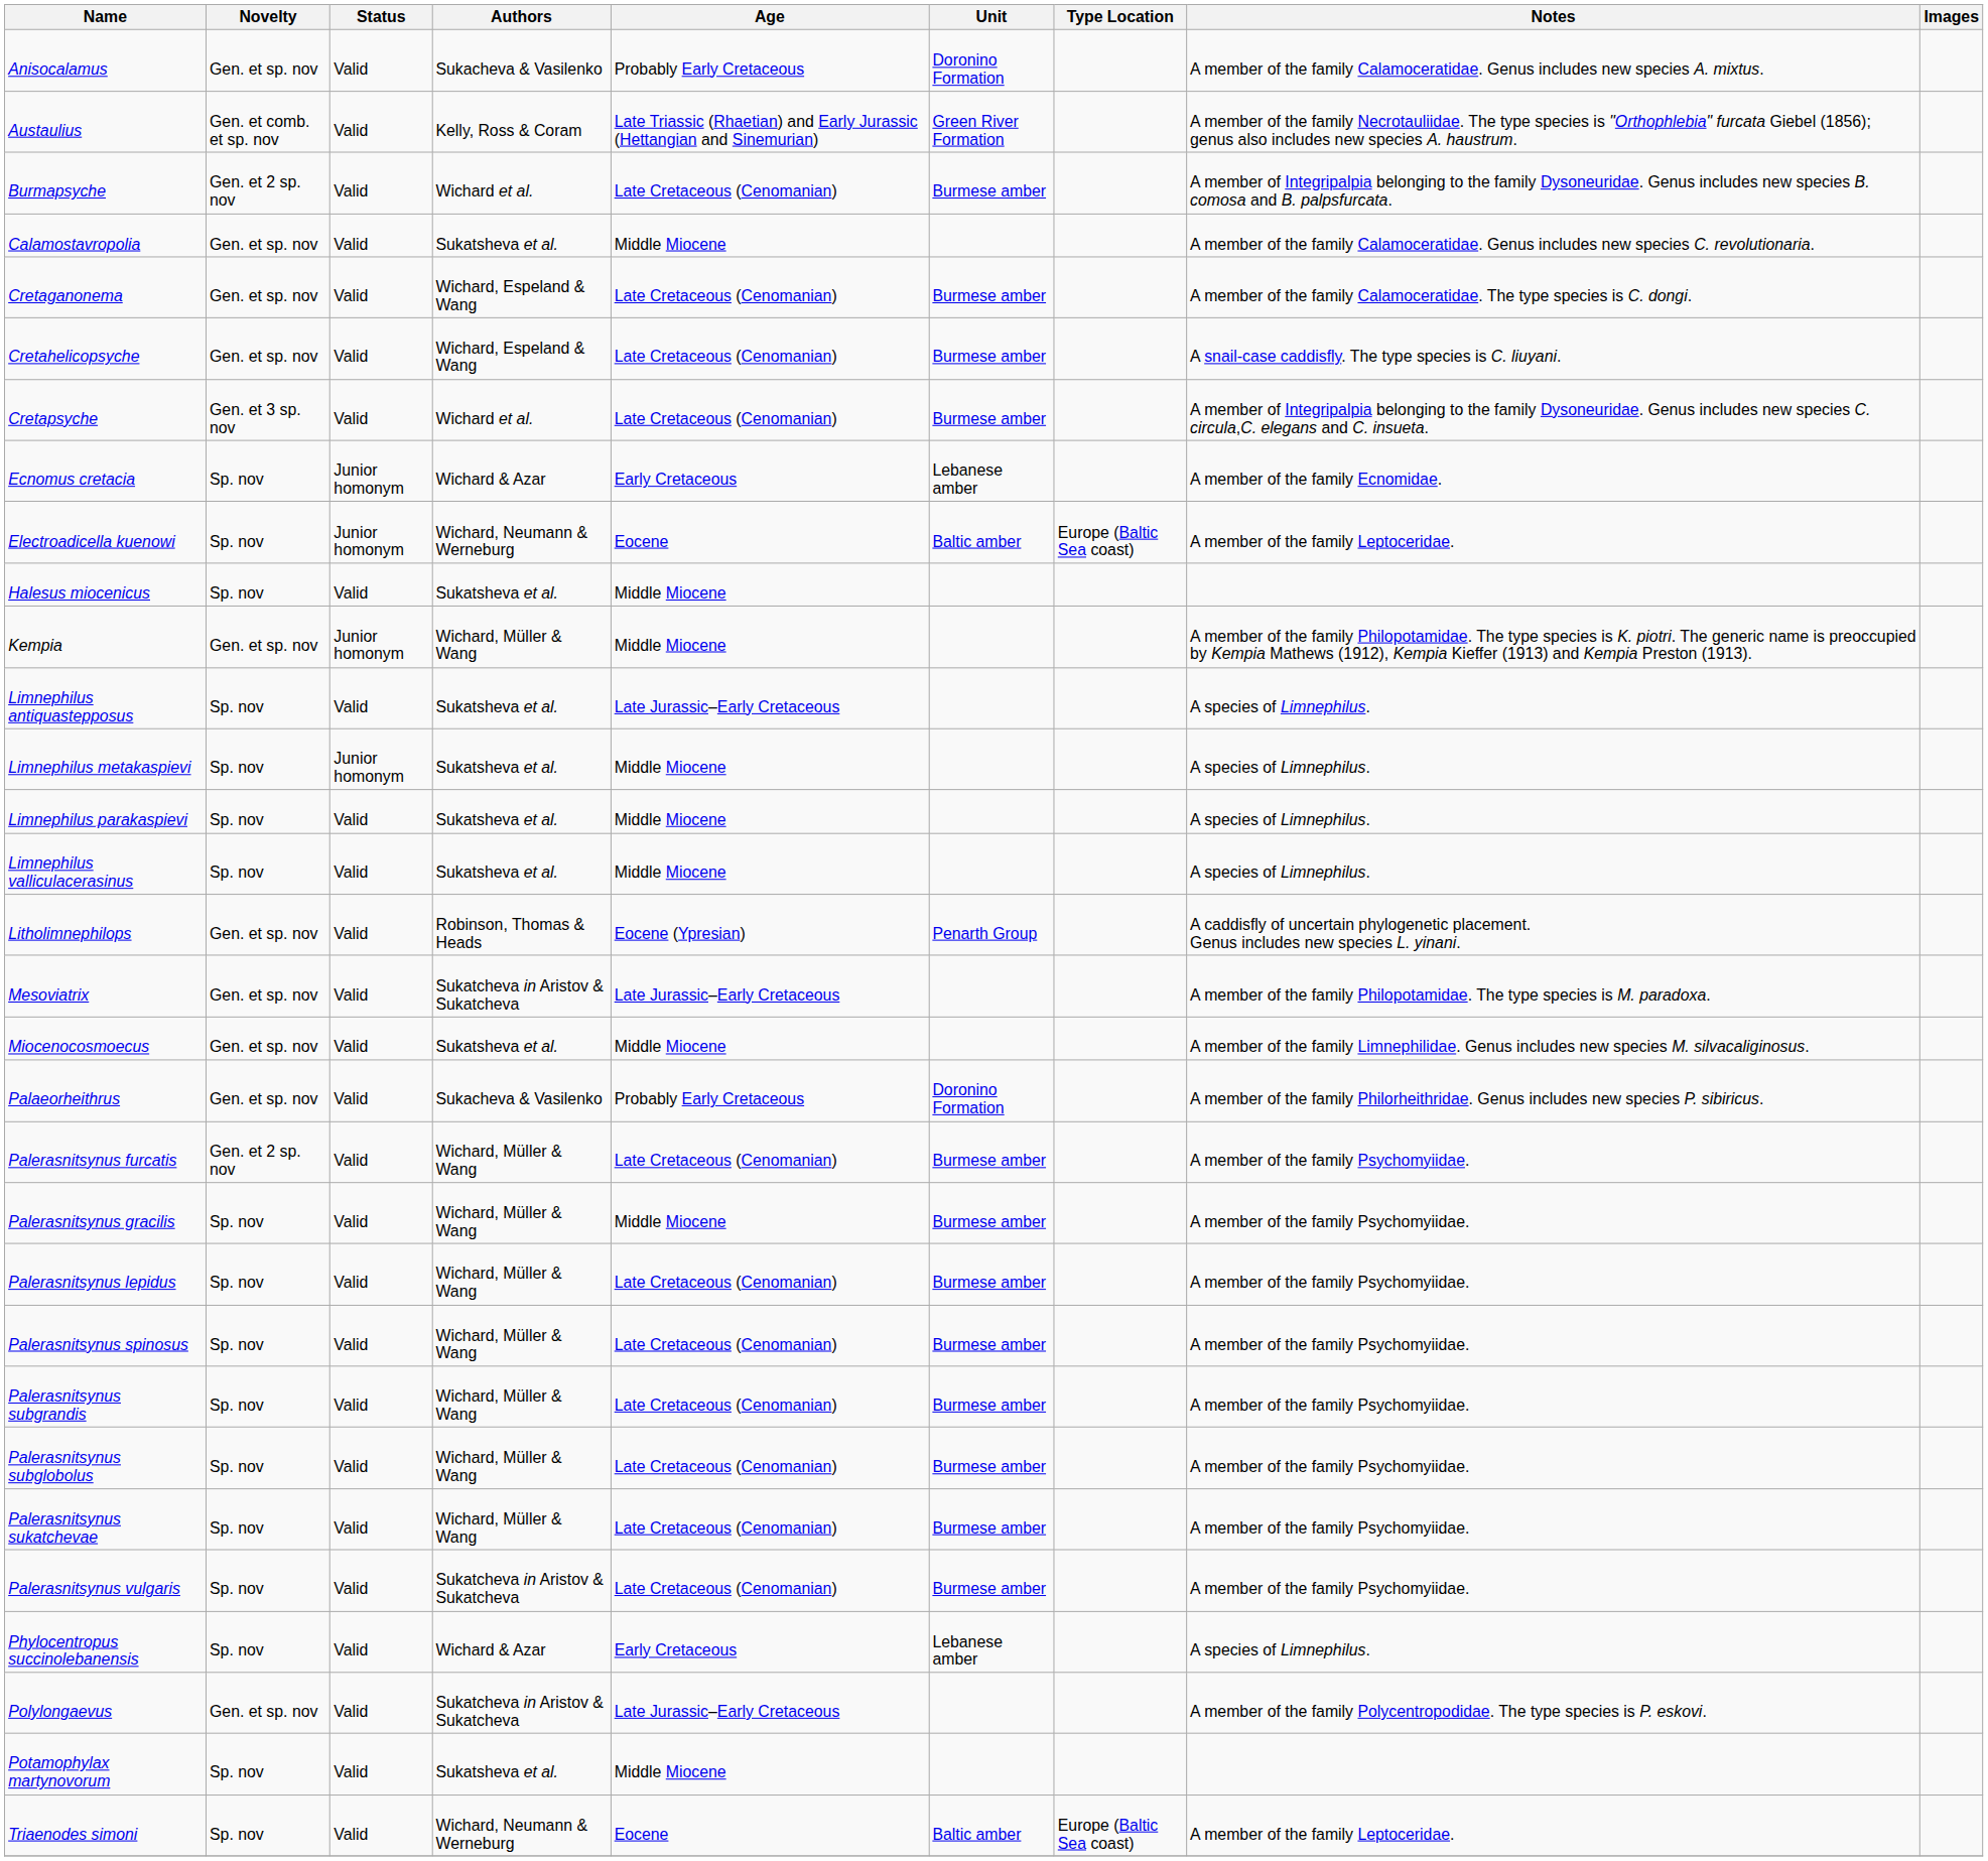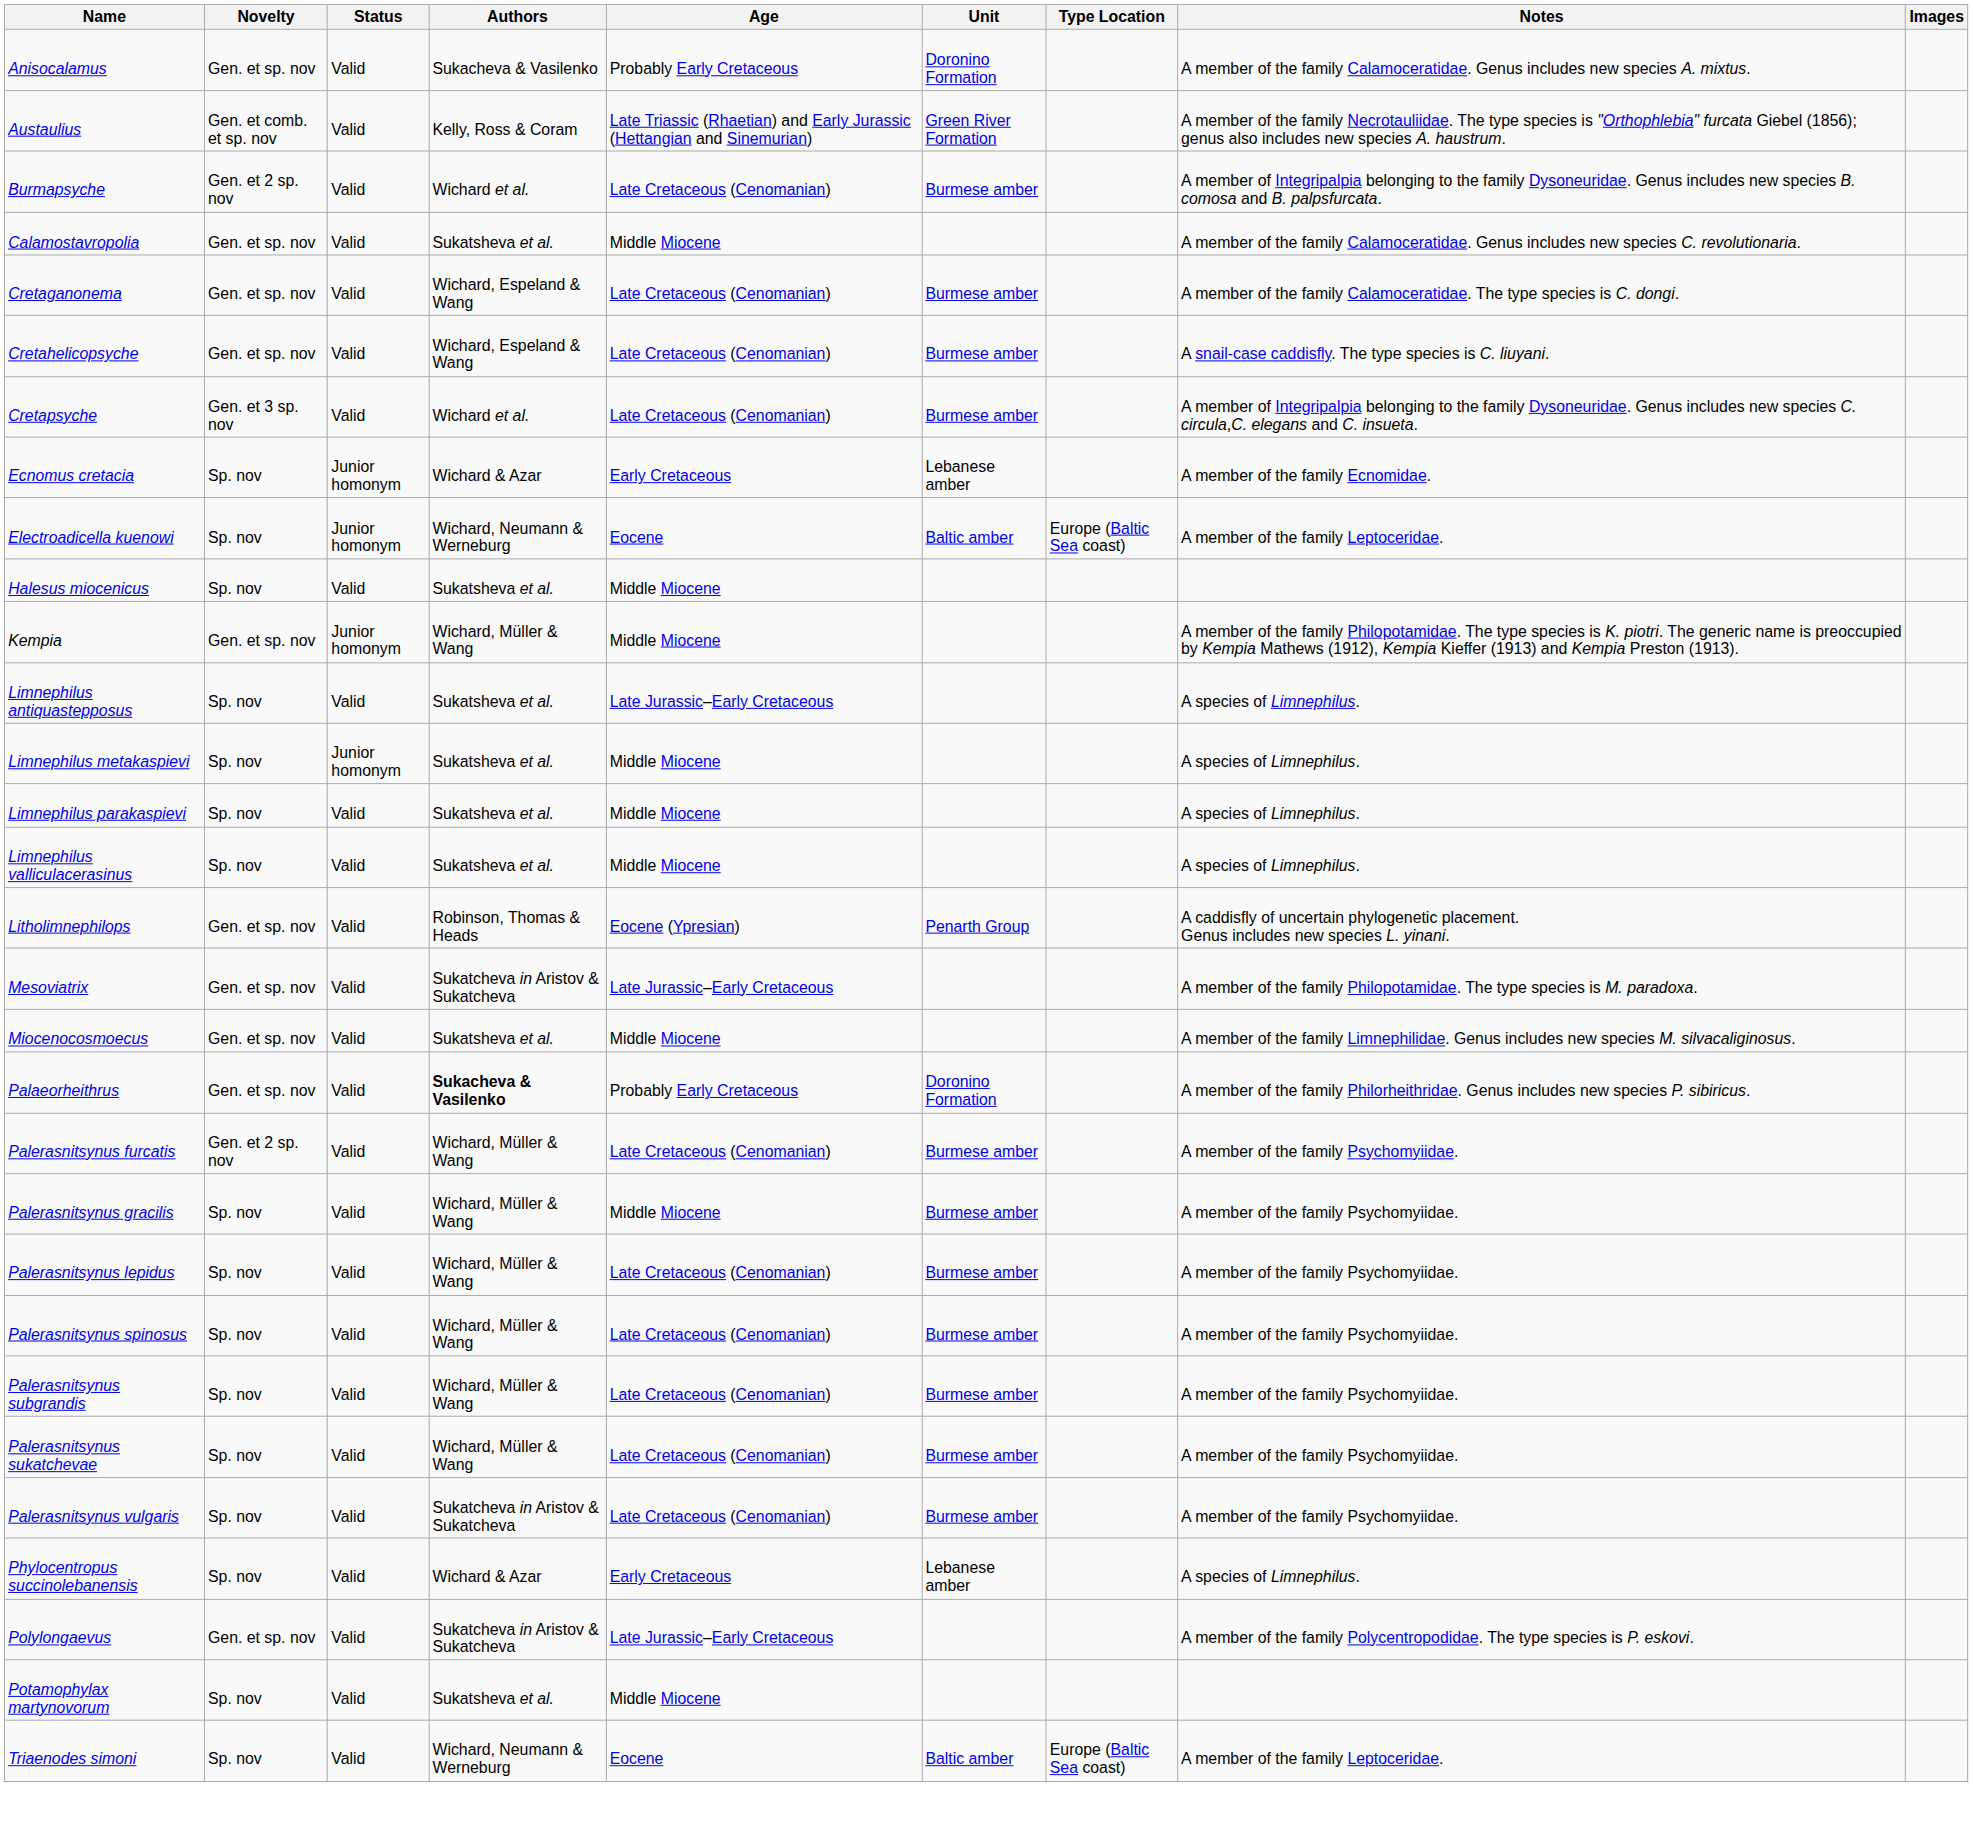Palaeorheithrus | Authors: normal -> bold
- row: Palerasnitsynus subglobolus | Sp. nov | Valid | Wichard, Müller & Wang | Late Cretaceous (Cenomanian) | Burmese amber | A member of the family Psychomyiidae.
